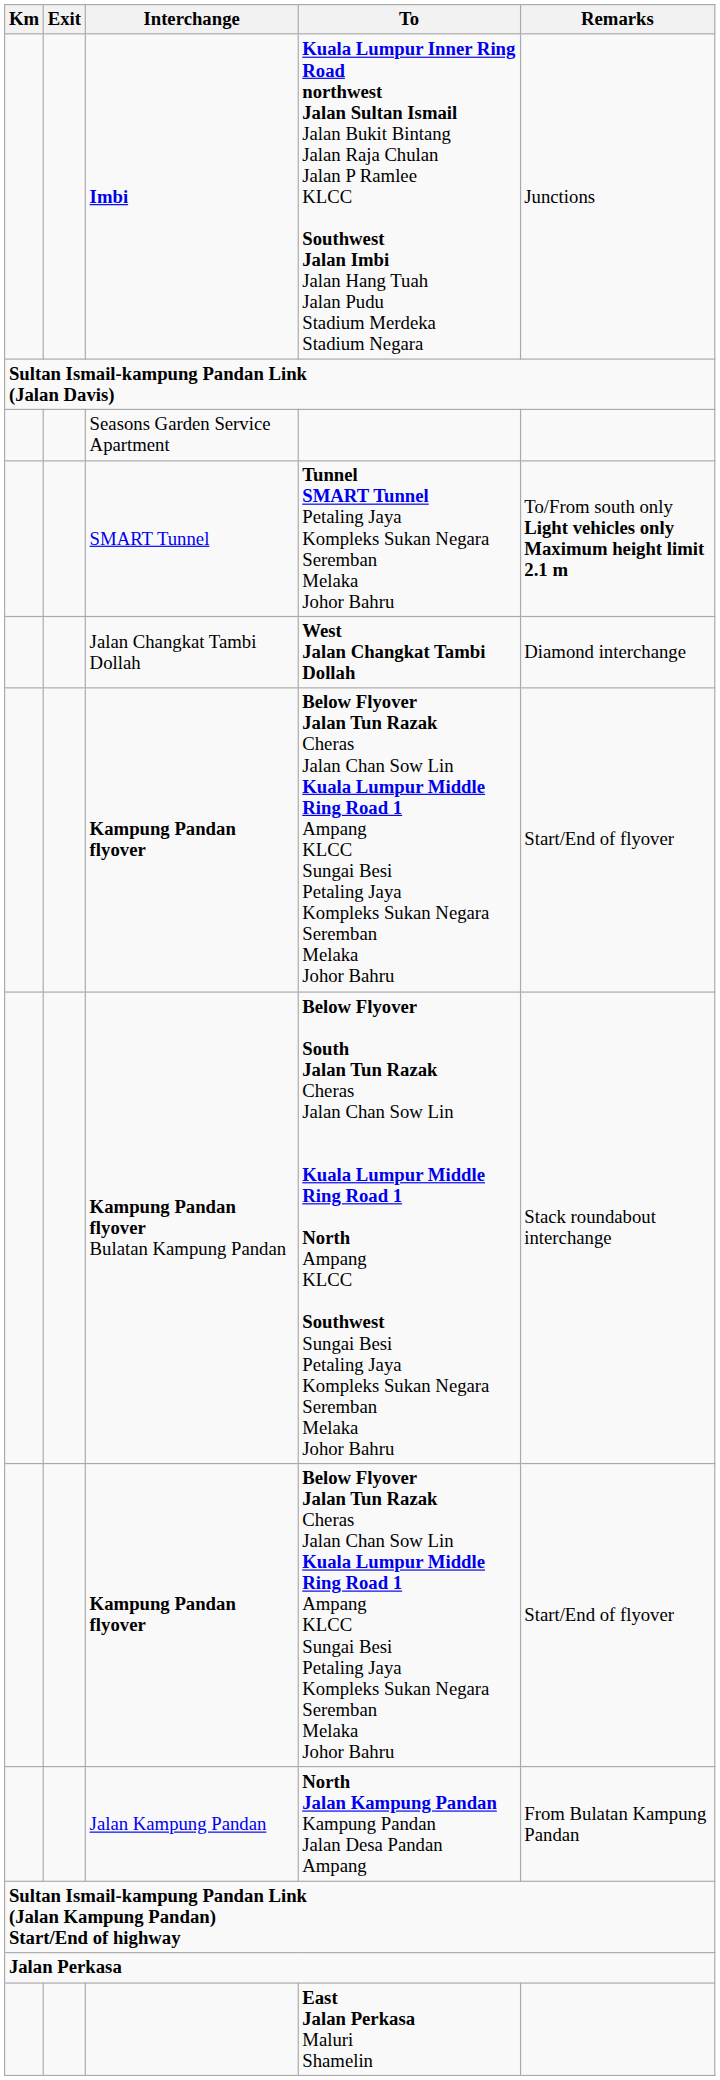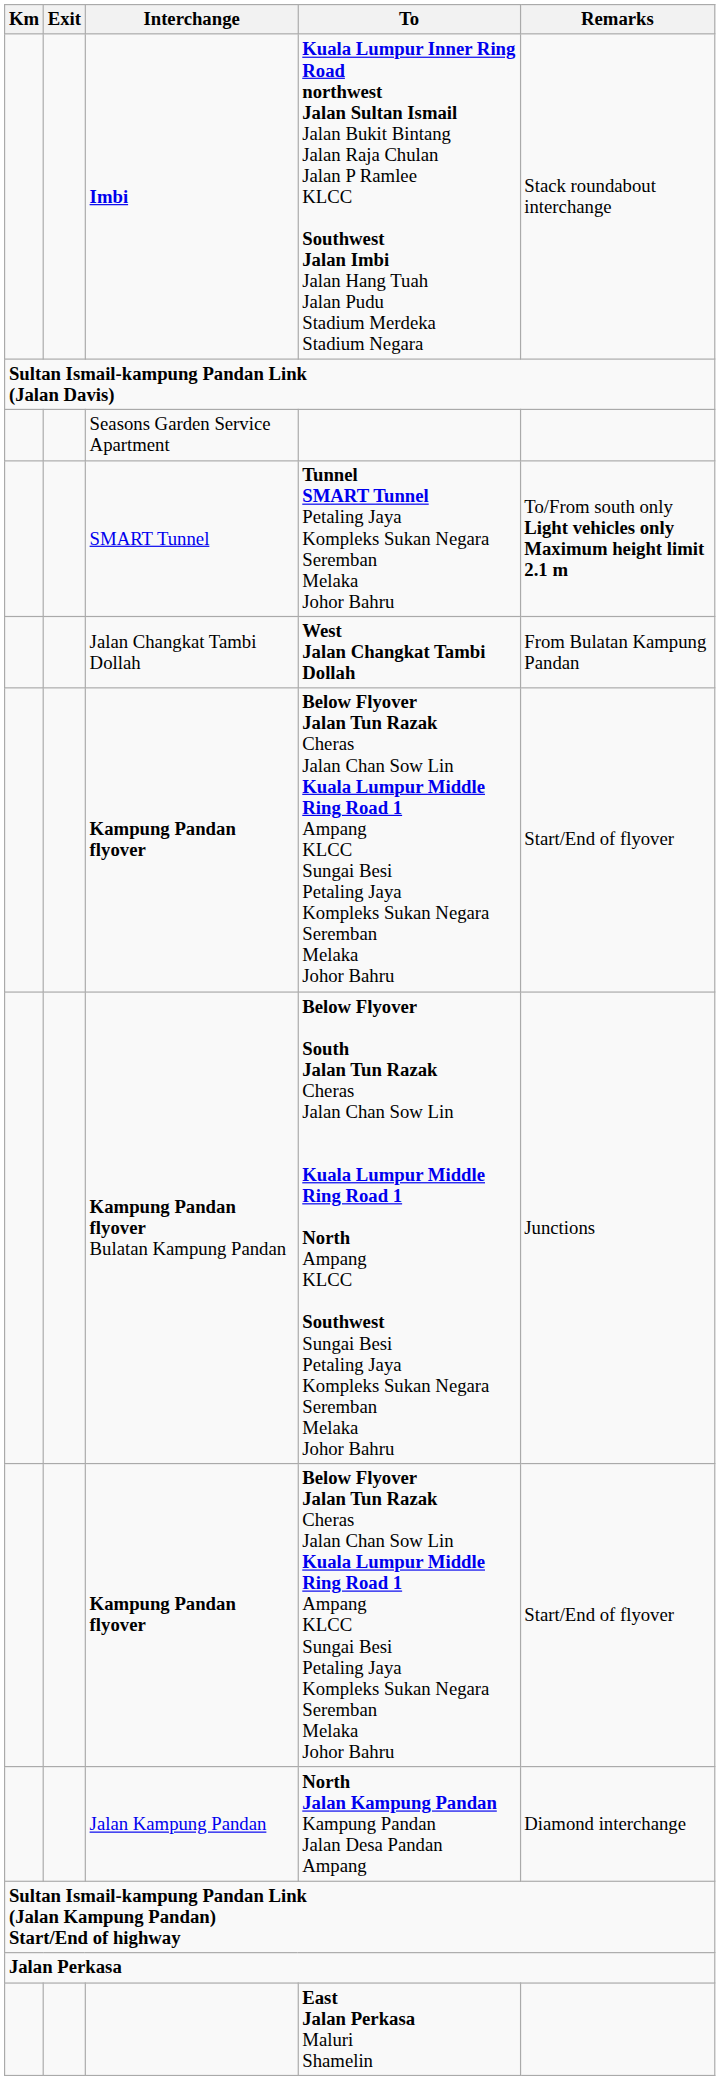Imbi | Remarks: Junctions -> Stack roundabout interchange
Jalan Changkat Tambi Dollah | Remarks: Diamond interchange -> From Bulatan Kampung Pandan
Kampung Pandan flyover Bulatan Kampung Pandan | Remarks: Stack roundabout interchange -> Junctions
Jalan Kampung Pandan | Remarks: From Bulatan Kampung Pandan -> Diamond interchange
